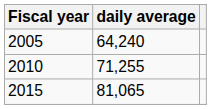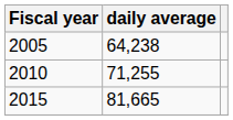2005 | daily average: 64,240 -> 64,238
2015 | daily average: 81,065 -> 81,665
